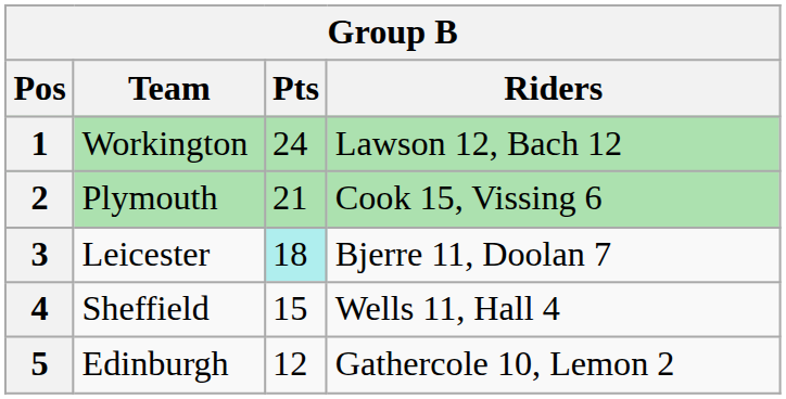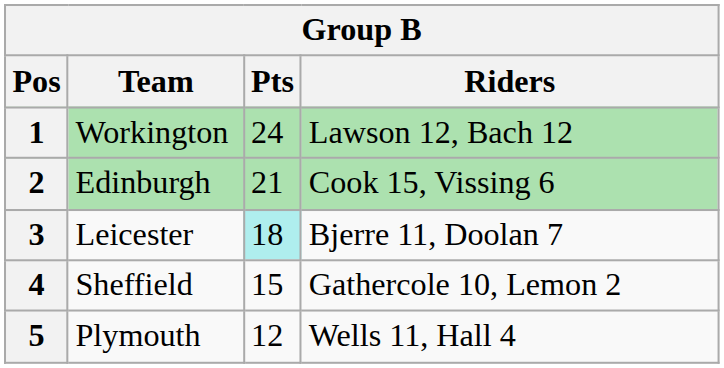2 | Team: Plymouth -> Edinburgh
4 | Riders: Wells 11, Hall 4 -> Gathercole 10, Lemon 2
5 | Team: Edinburgh -> Plymouth
5 | Riders: Gathercole 10, Lemon 2 -> Wells 11, Hall 4
